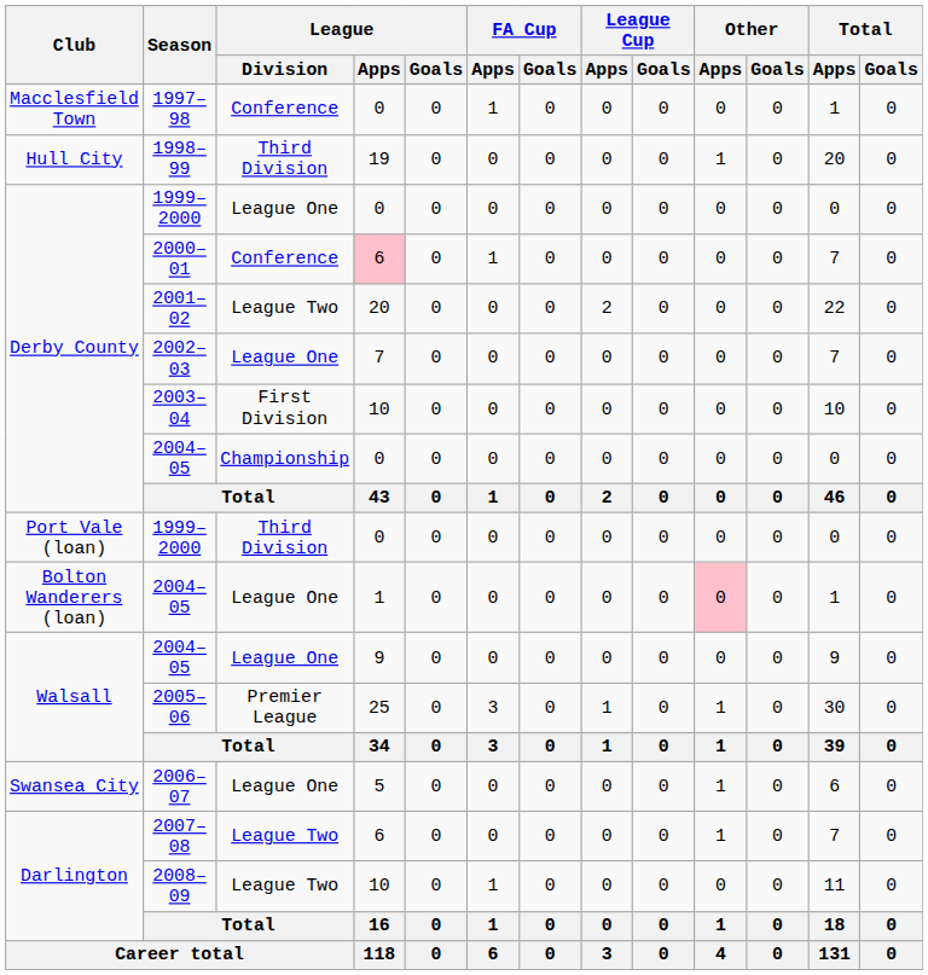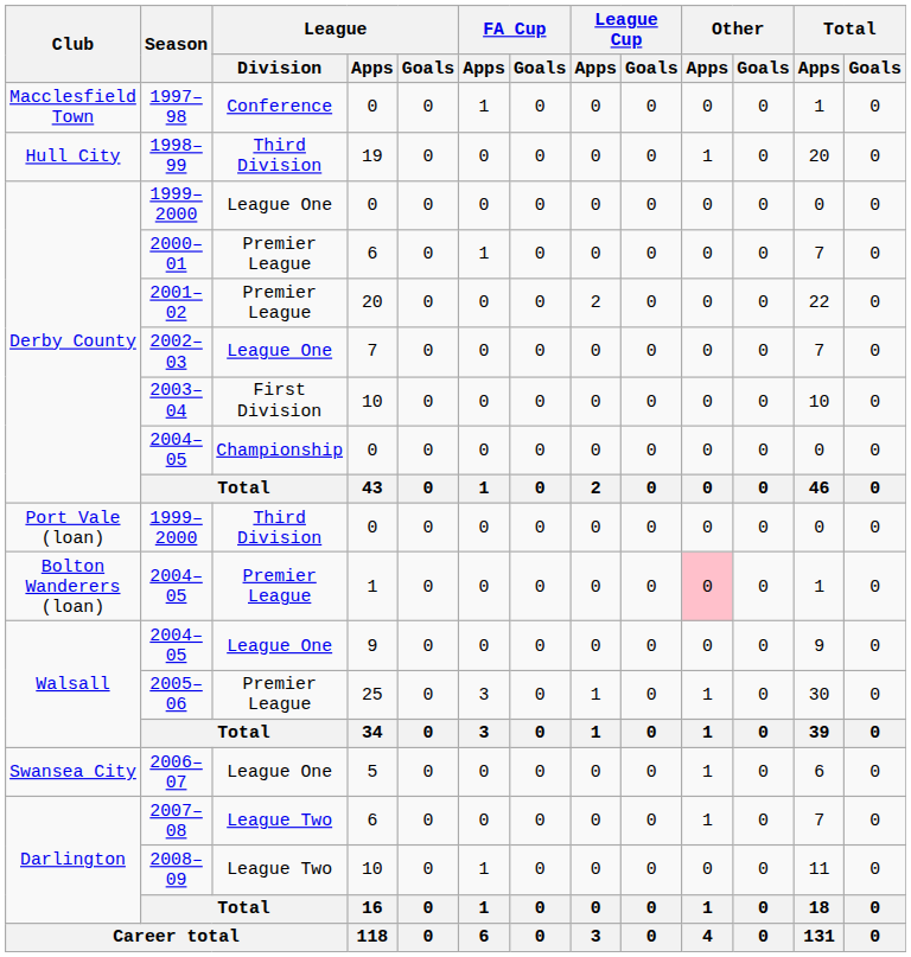2000–01 | League / Division: Conference -> Premier League
2000–01 | League / Apps: pink background -> no background
2001–02 | League / Division: League Two -> Premier League
Bolton Wanderers (loan) / 2004–05 | League / Division: League One -> Premier League
